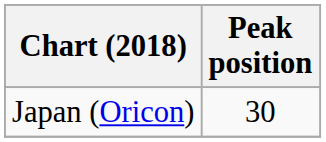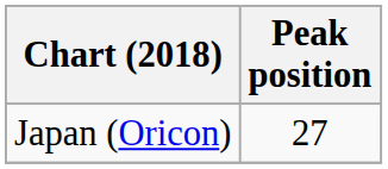Japan (Oricon) | Peak position: 30 -> 27
